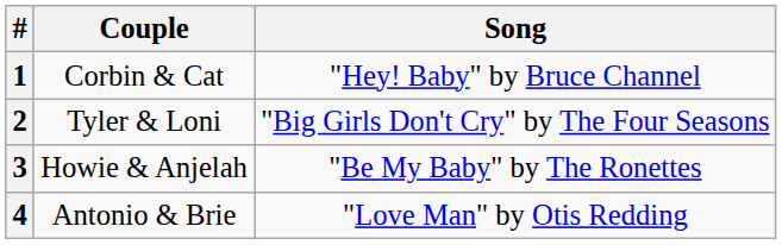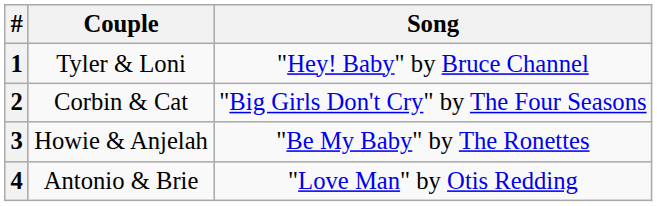1 | Couple: Corbin & Cat -> Tyler & Loni
2 | Couple: Tyler & Loni -> Corbin & Cat
